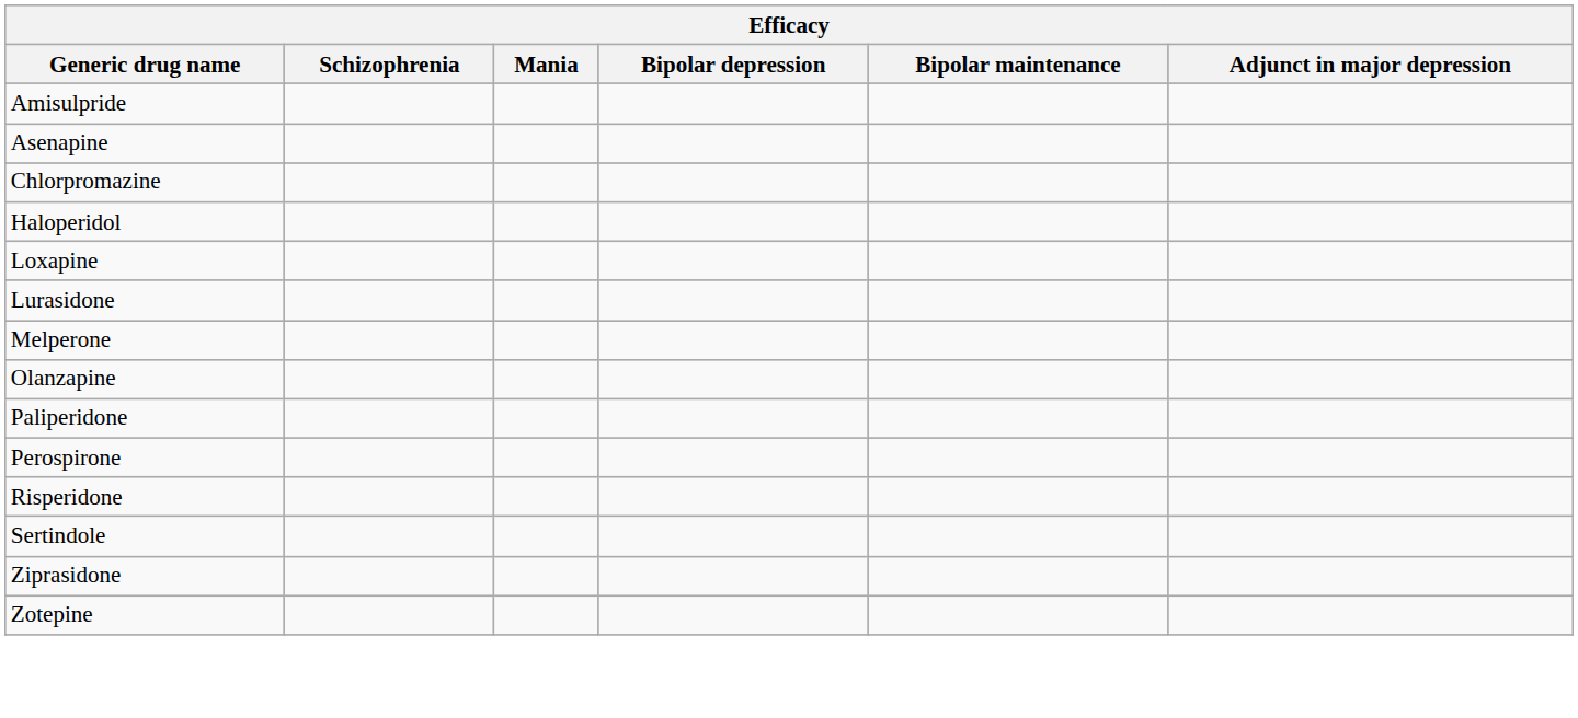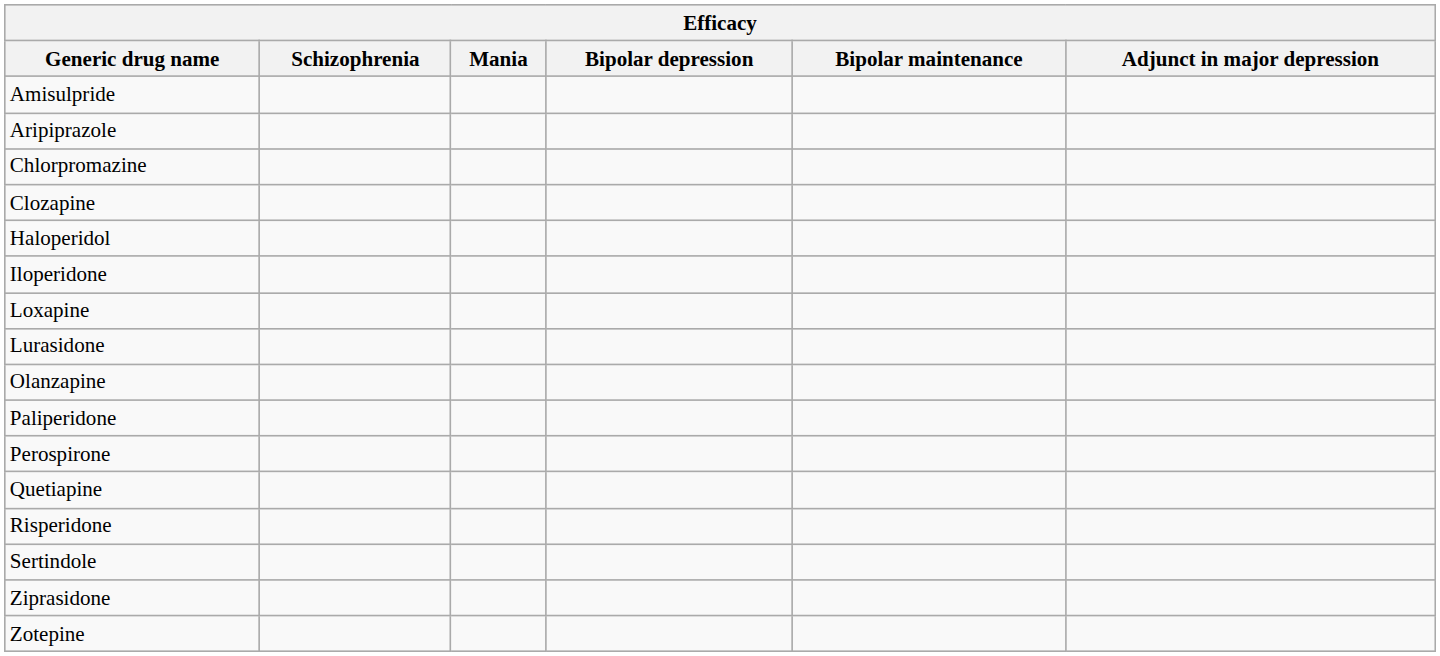+ row: Aripiprazole
- row: Asenapine
+ row: Clozapine
+ row: Iloperidone
- row: Melperone
+ row: Quetiapine
